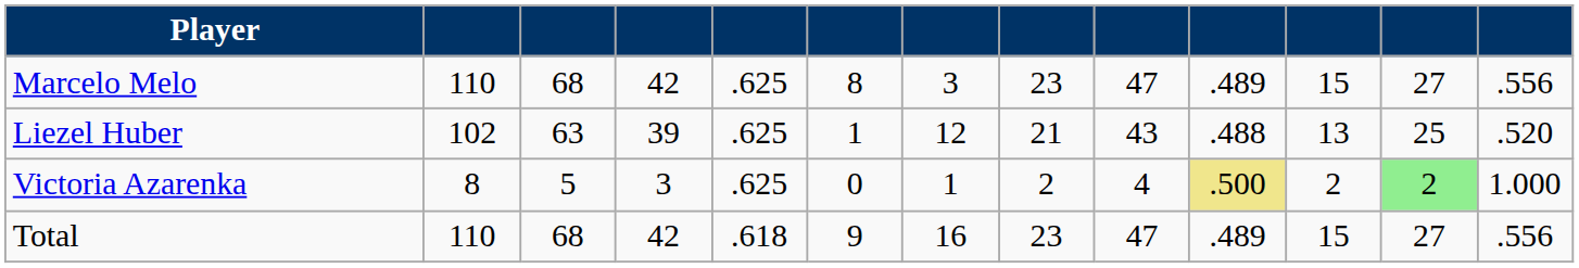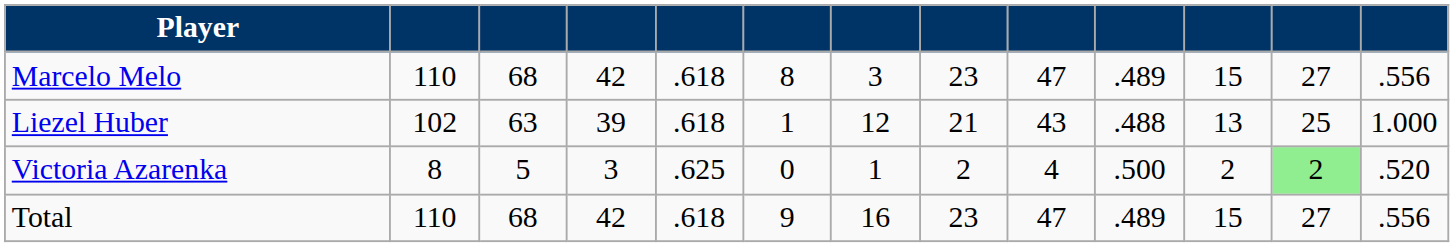Marcelo Melo | column 5: .625 -> .618
Liezel Huber | column 5: .625 -> .618
Liezel Huber | column 13: .520 -> 1.000
Victoria Azarenka | column 10: khaki background -> no background
Victoria Azarenka | column 13: 1.000 -> .520
